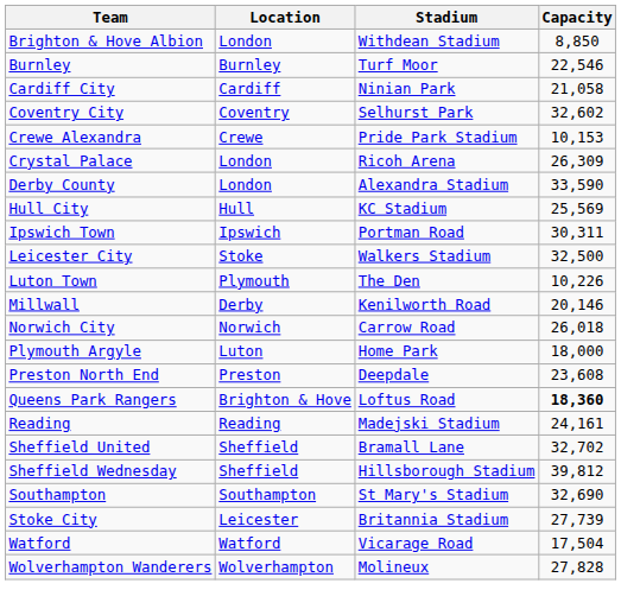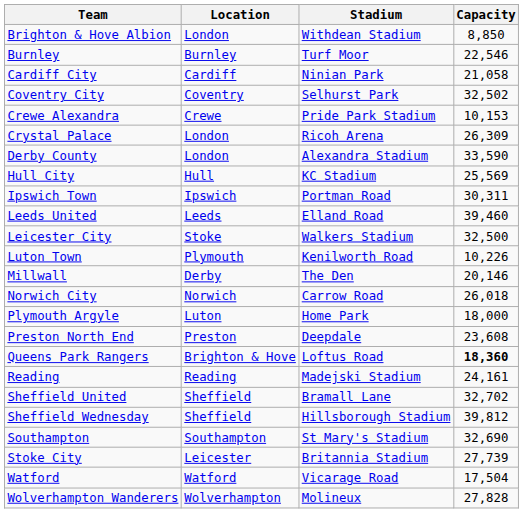Coventry City | Capacity: 32,602 -> 32,502
+ row: Leeds United | Leeds | Elland Road | 39,460
Luton Town | Stadium: The Den -> Kenilworth Road
Millwall | Stadium: Kenilworth Road -> The Den
